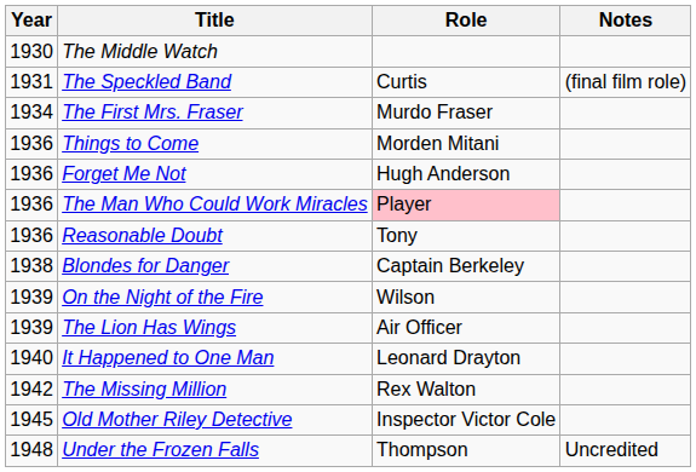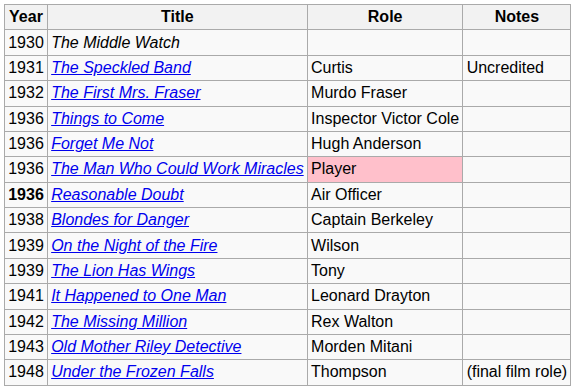The Speckled Band | Notes: (final film role) -> Uncredited
The First Mrs. Fraser | Year: 1934 -> 1932
Things to Come | Role: Morden Mitani -> Inspector Victor Cole
Reasonable Doubt | Year: normal -> bold
Reasonable Doubt | Role: Tony -> Air Officer
The Lion Has Wings | Role: Air Officer -> Tony
It Happened to One Man | Year: 1940 -> 1941
Old Mother Riley Detective | Year: 1945 -> 1943
Old Mother Riley Detective | Role: Inspector Victor Cole -> Morden Mitani
Under the Frozen Falls | Notes: Uncredited -> (final film role)
